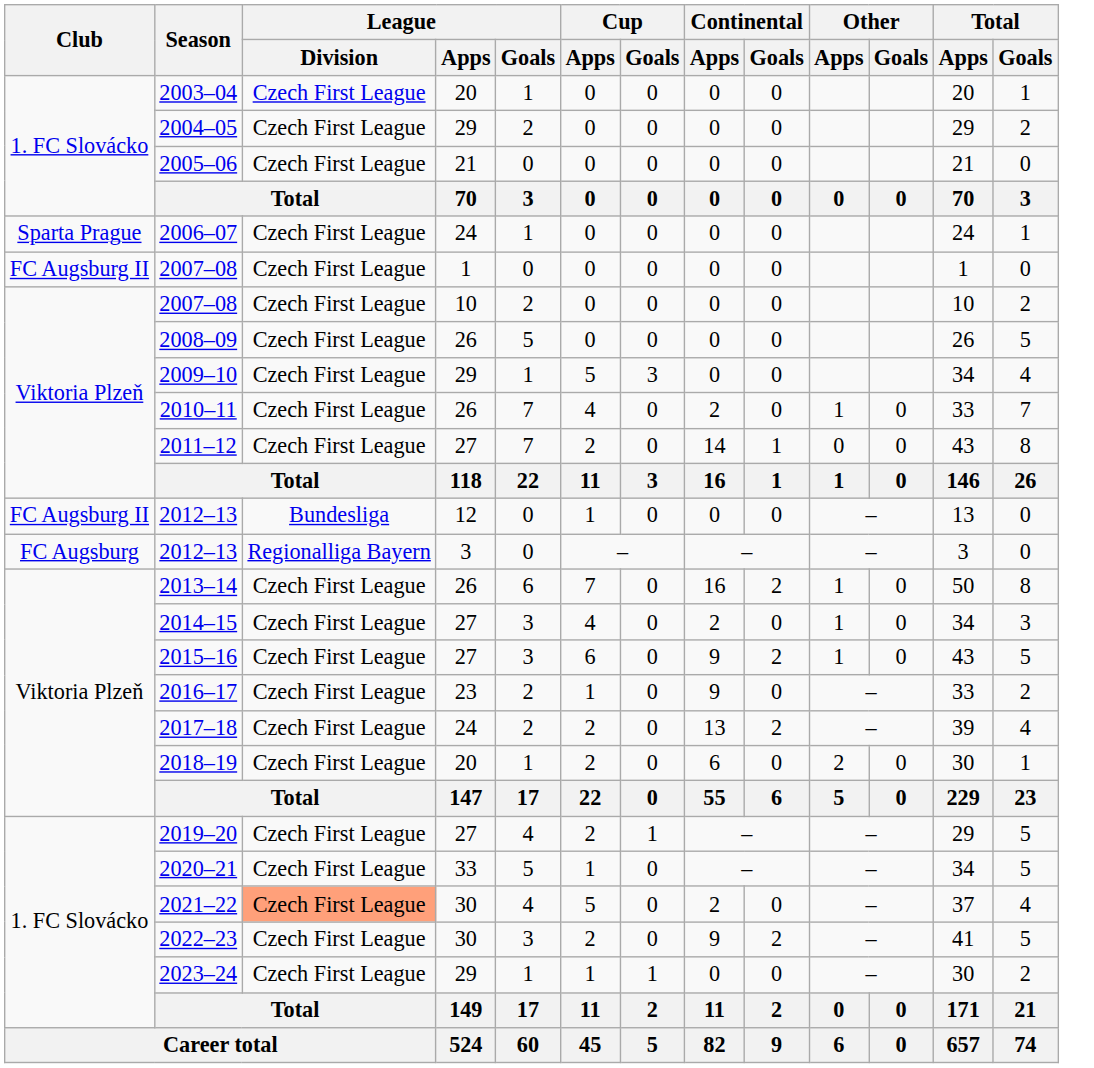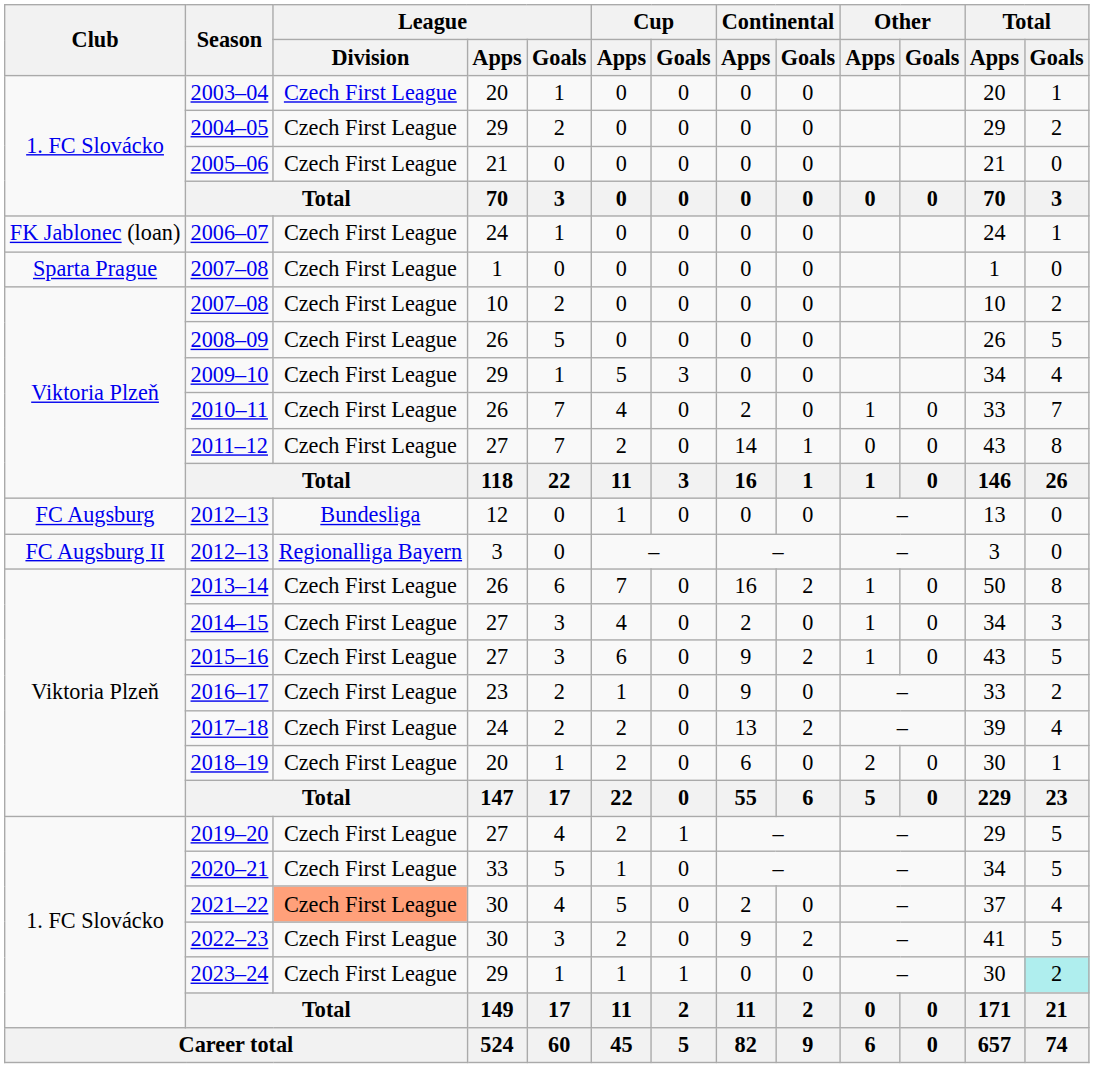2006–07 | Club: Sparta Prague -> FK Jablonec (loan)
2007–08 / 1 | Club: FC Augsburg II -> Sparta Prague
2012–13 / 12 | Club: FC Augsburg II -> FC Augsburg
2012–13 / 3 | Club: FC Augsburg -> FC Augsburg II
2023–24 | Total / Goals: no background -> paleturquoise background
